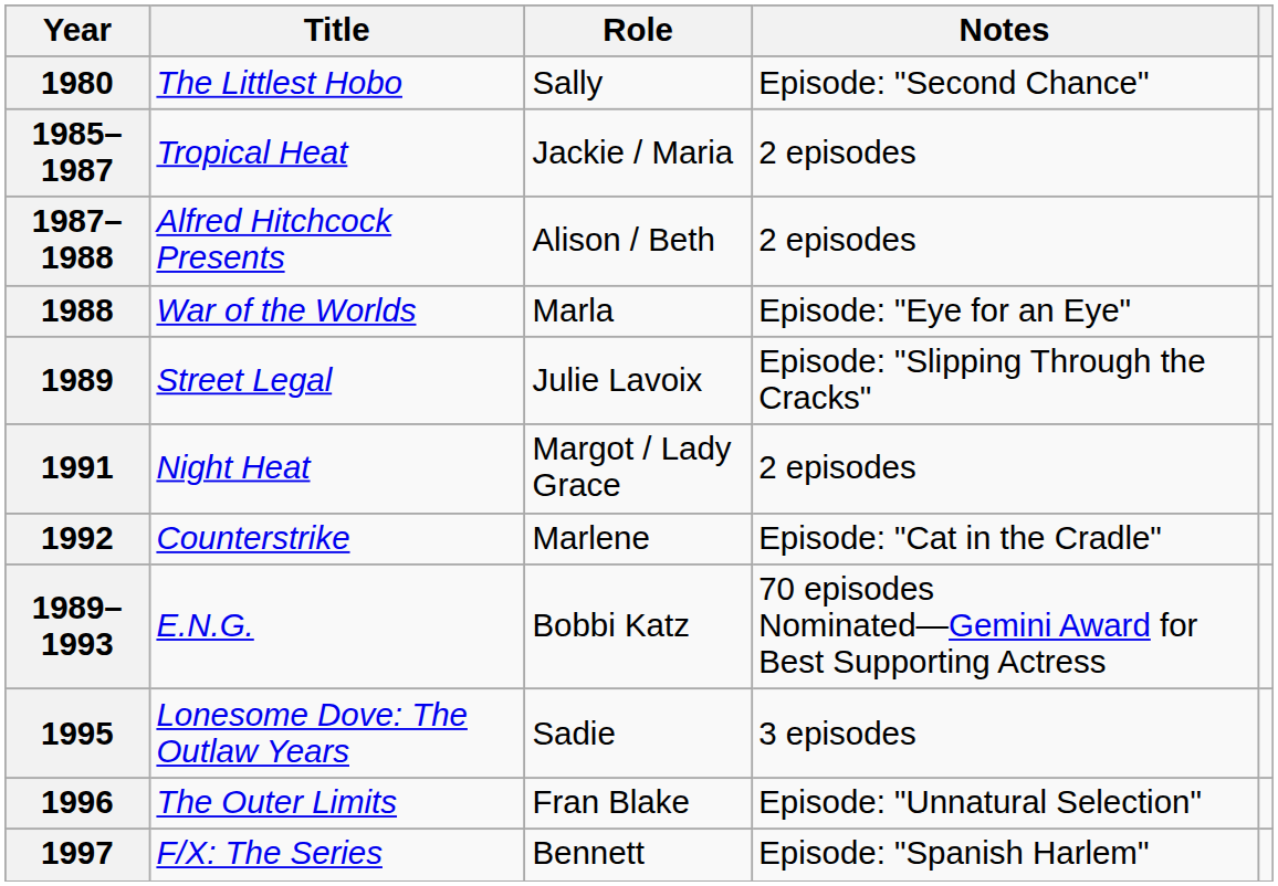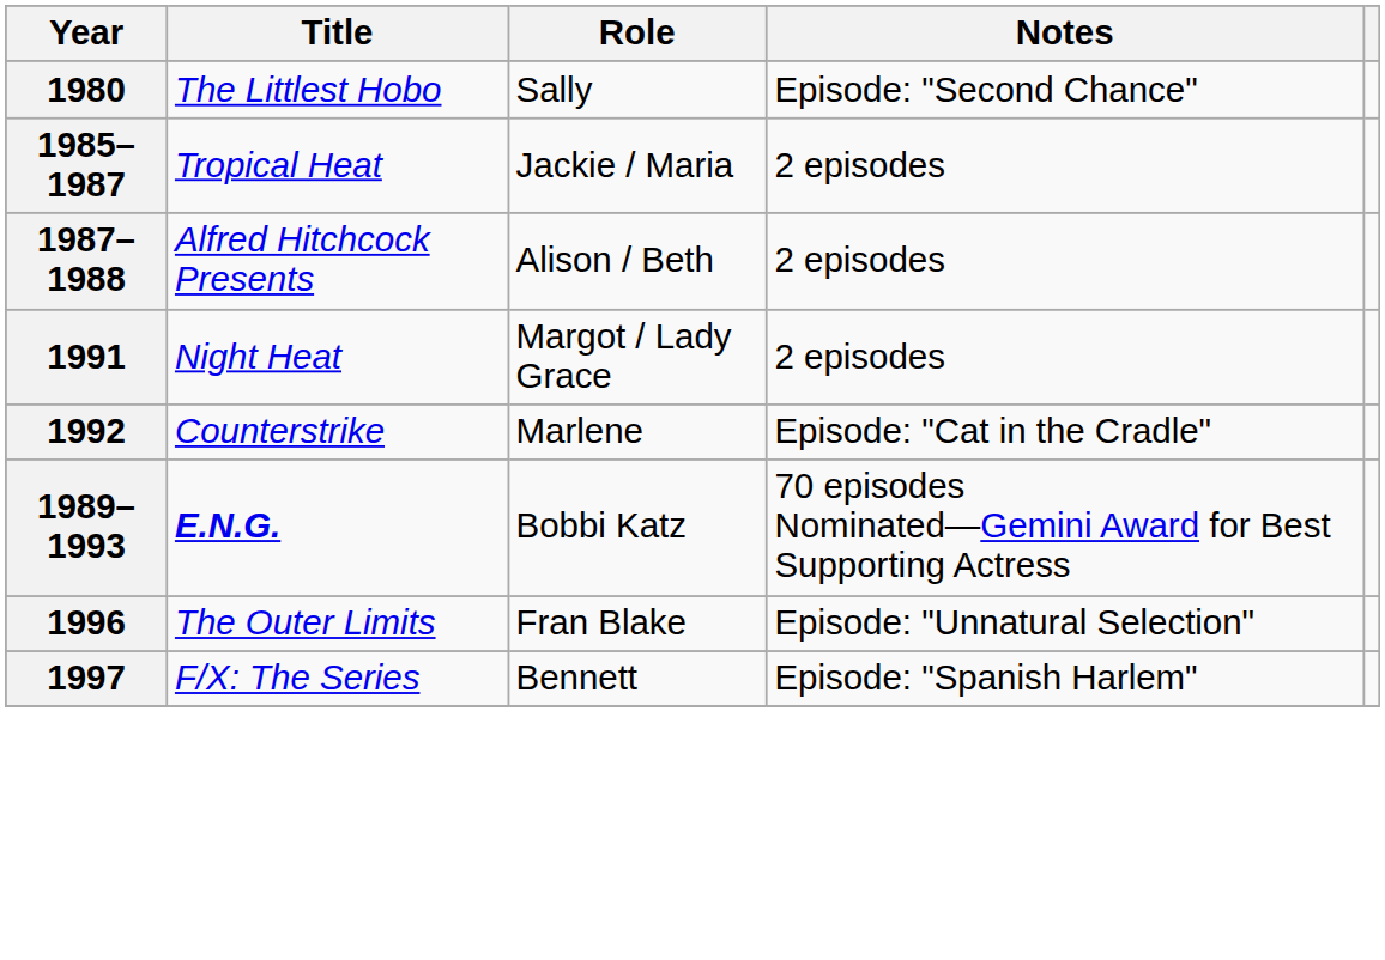- row: 1988 | War of the Worlds | Marla | Episode: "Eye for an Eye"
- row: 1989 | Street Legal | Julie Lavoix | Episode: "Slipping Through the Cracks"
1989–1993 | Title: normal -> bold
- row: 1995 | Lonesome Dove: The Outlaw Years | Sadie | 3 episodes
